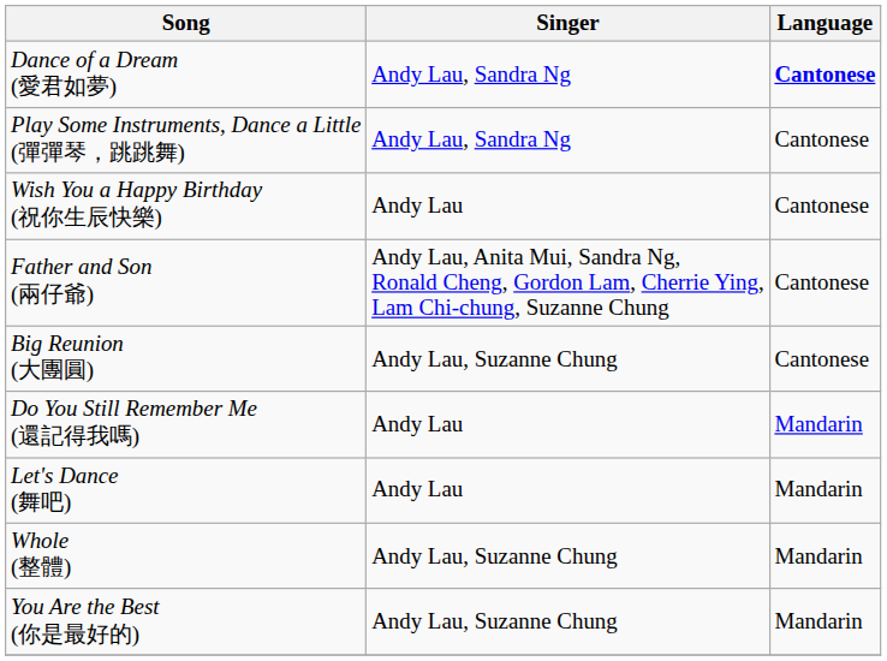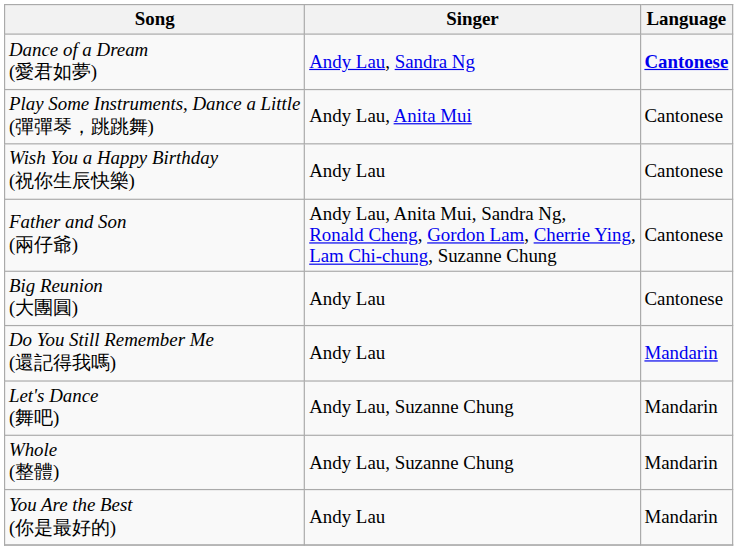Play Some Instruments, Dance a Little (彈彈琴，跳跳舞) | Singer: Andy Lau, Sandra Ng -> Andy Lau, Anita Mui
Big Reunion (大團圓) | Singer: Andy Lau, Suzanne Chung -> Andy Lau
Let's Dance (舞吧) | Singer: Andy Lau -> Andy Lau, Suzanne Chung
You Are the Best (你是最好的) | Singer: Andy Lau, Suzanne Chung -> Andy Lau
